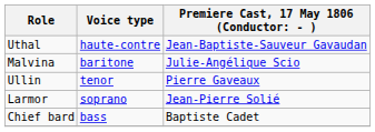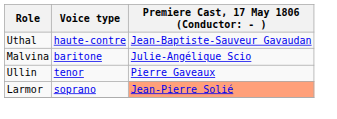Larmor | column 3: no background -> lightsalmon background
- row: Chief bard | bass | Baptiste Cadet
